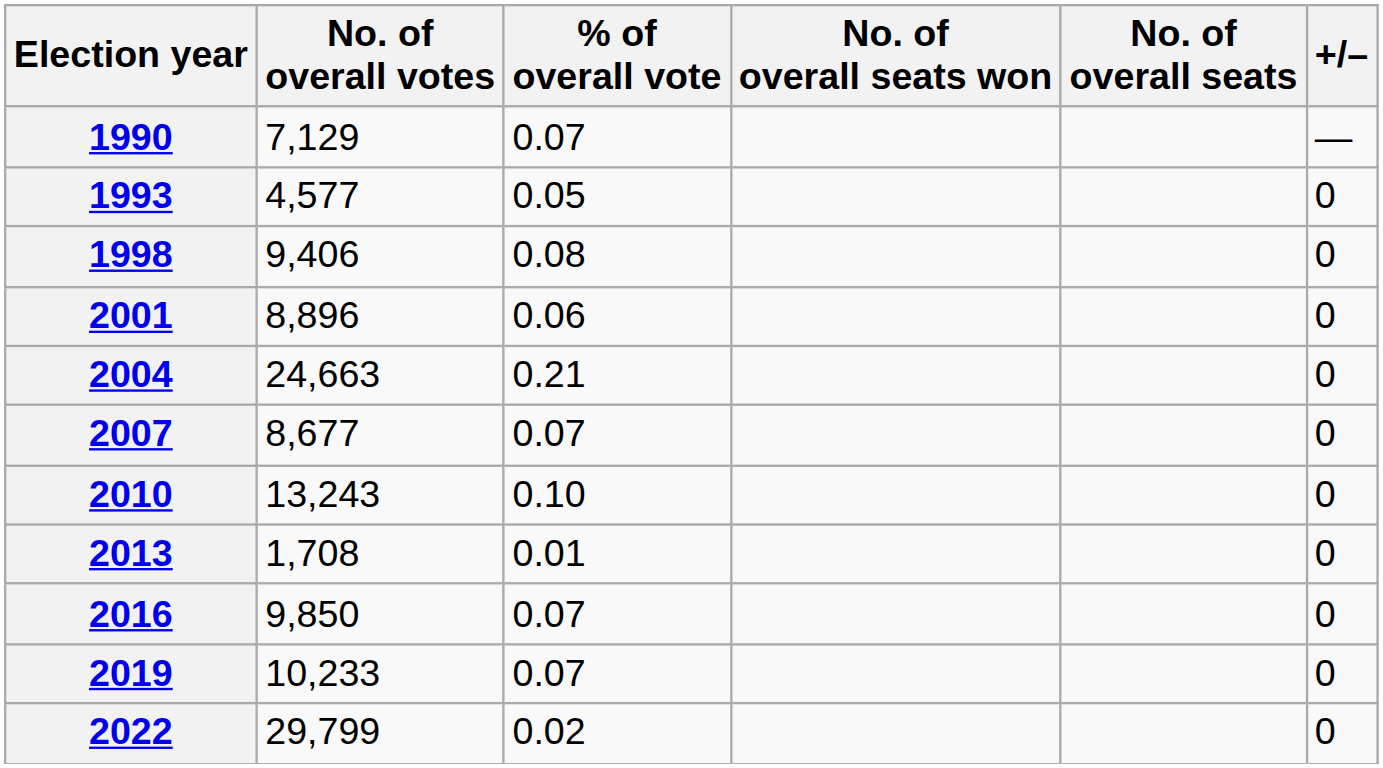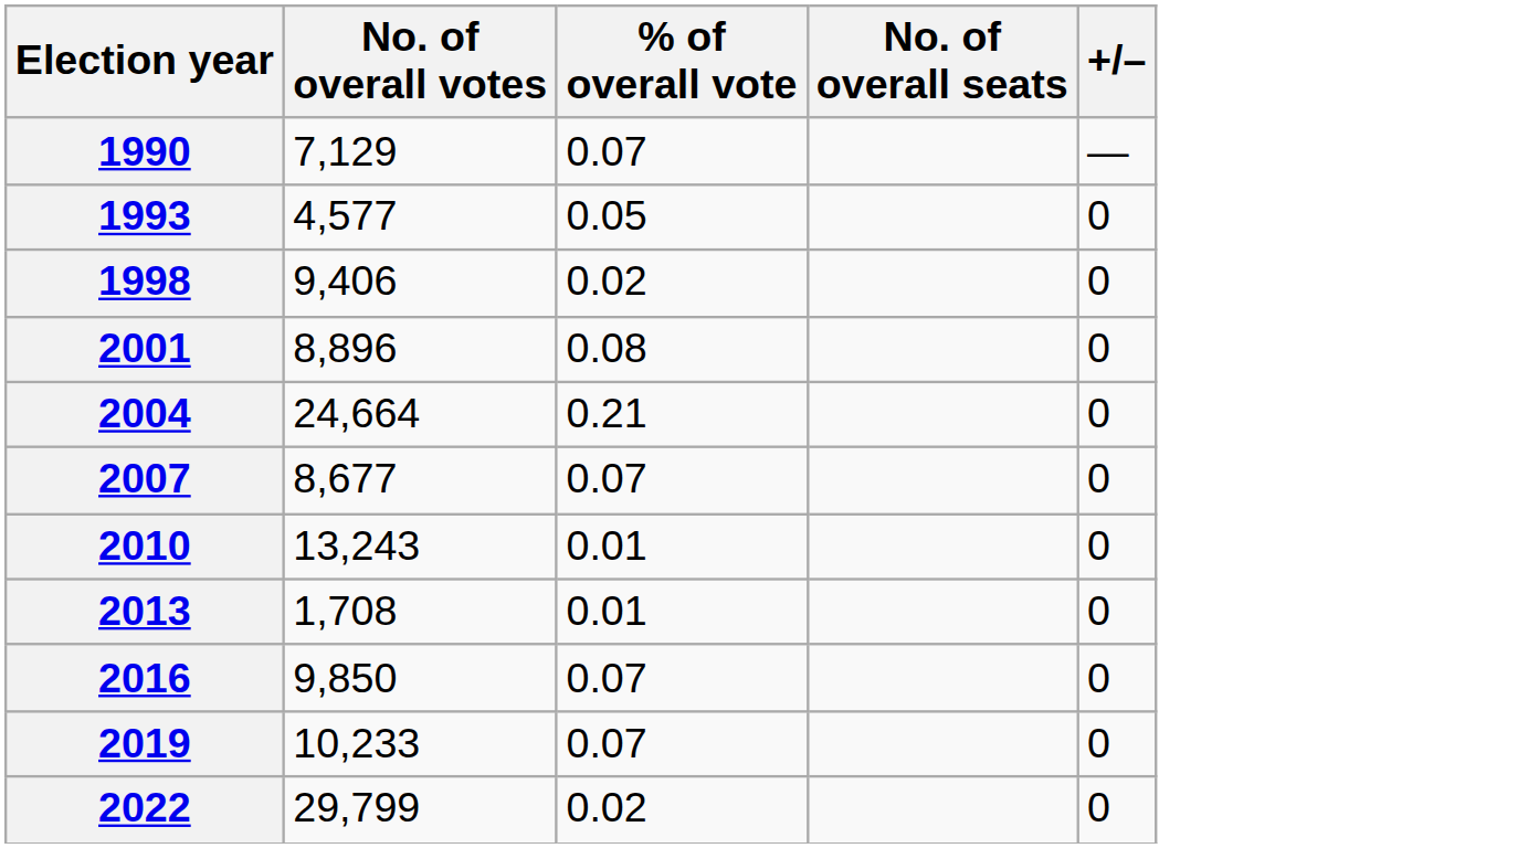- column: No. of overall seats won
1998 | % of overall vote: 0.08 -> 0.02
2001 | % of overall vote: 0.06 -> 0.08
2004 | No. of overall votes: 24,663 -> 24,664
2010 | % of overall vote: 0.10 -> 0.01
